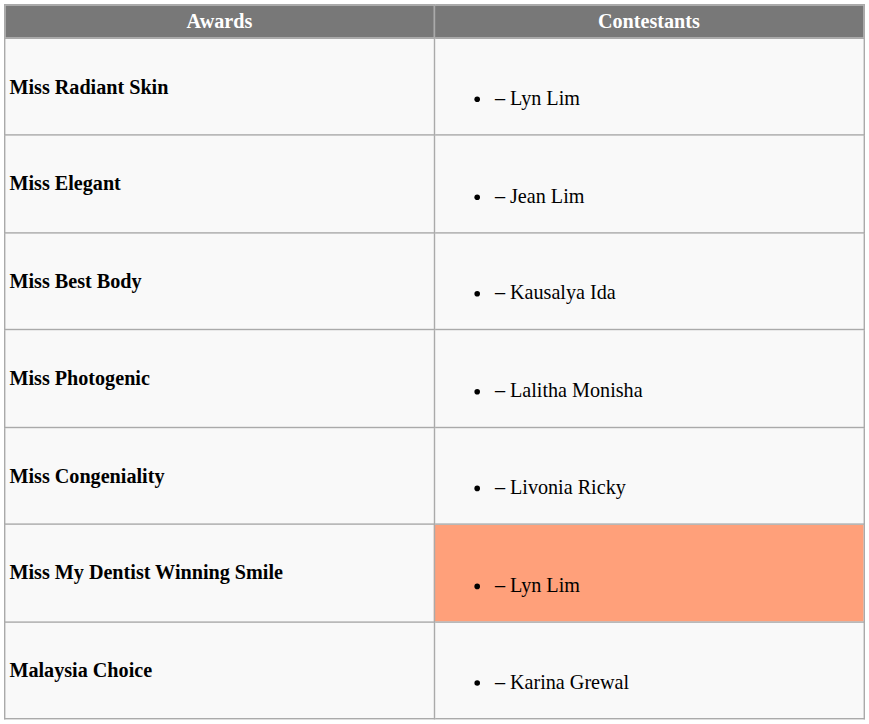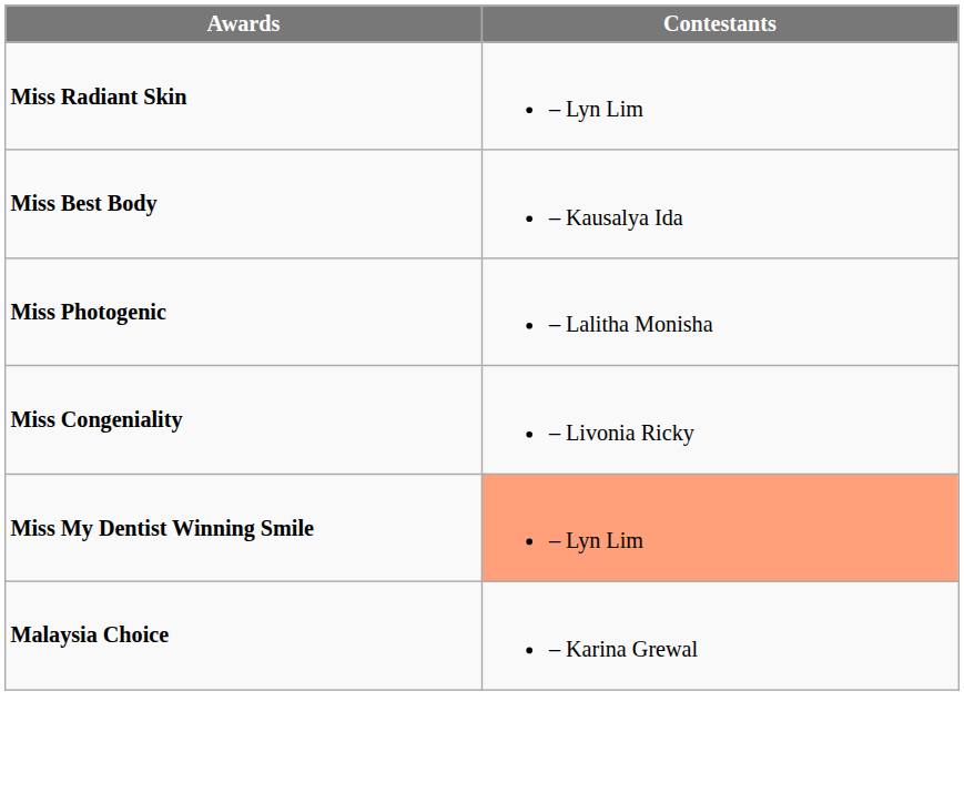- row: Miss Elegant | – Jean Lim
